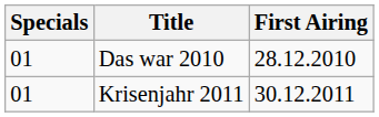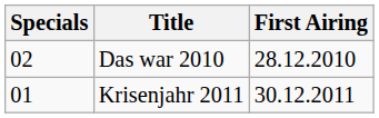Das war 2010 | Specials: 01 -> 02
